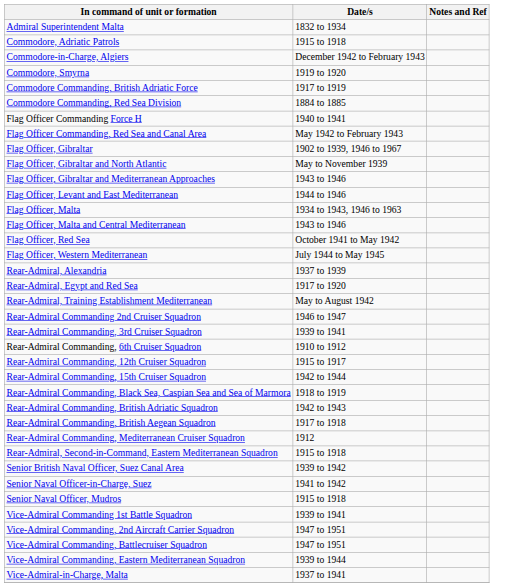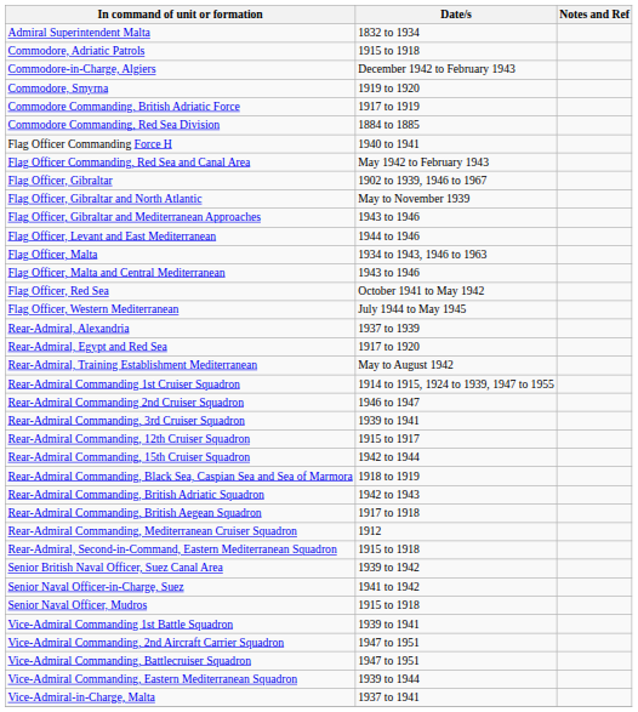+ row: Rear-Admiral Commanding 1st Cruiser Squadron | 1914 to 1915, 1924 to 1939, 1947 to 1955
- row: Rear-Admiral Commanding, 6th Cruiser Squadron | 1910 to 1912
